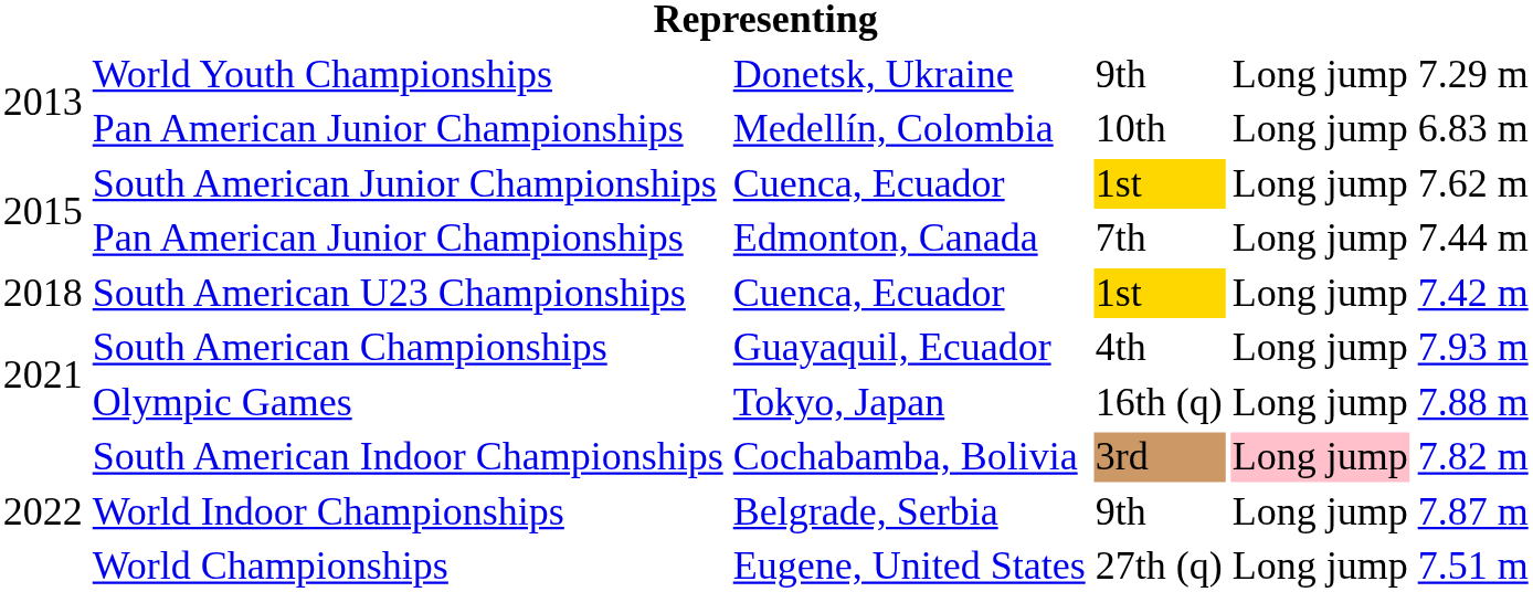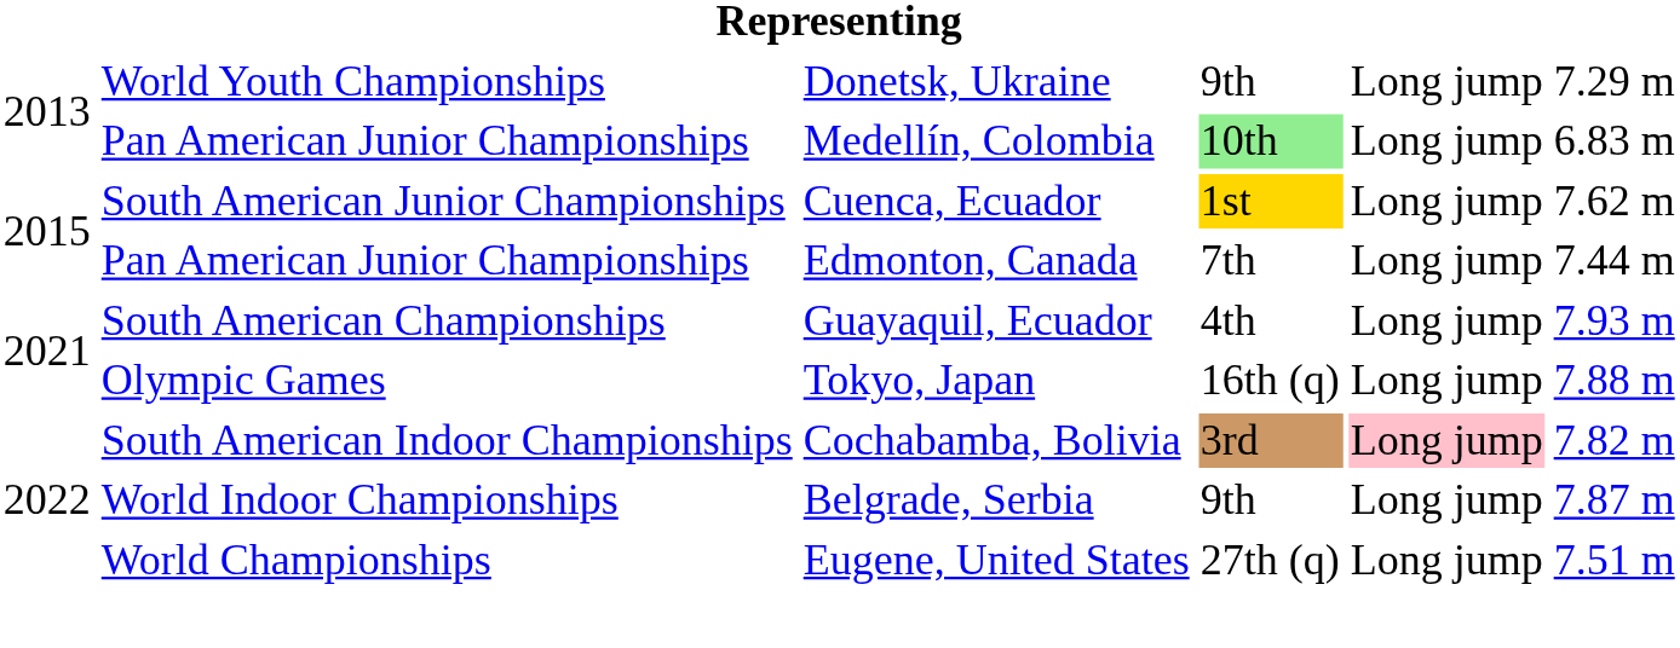Pan American Junior Championships / Medellín, Colombia | column 4: no background -> lightgreen background
- row: 2018 | South American U23 Championships | Cuenca, Ecuador | 1st | Long jump | 7.42 m
